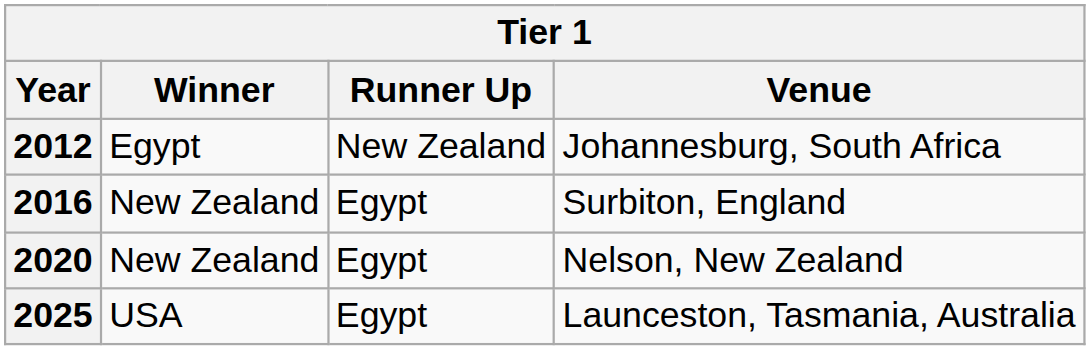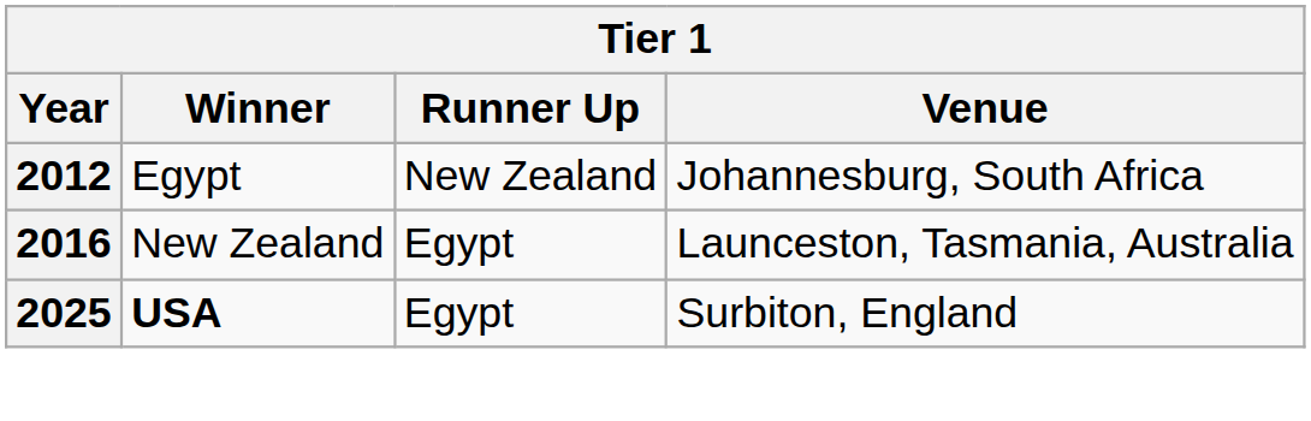2016 | Venue: Surbiton, England -> Launceston, Tasmania, Australia
- row: 2020 | New Zealand | Egypt | Nelson, New Zealand
2025 | Winner: normal -> bold
2025 | Venue: Launceston, Tasmania, Australia -> Surbiton, England
